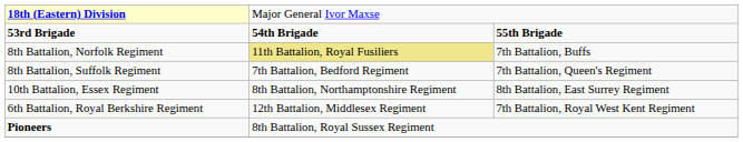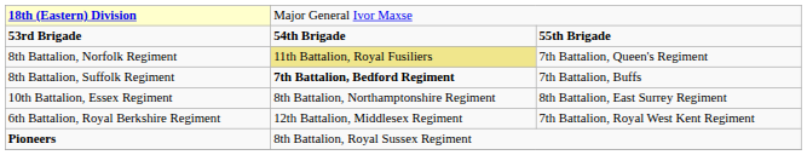8th Battalion, Norfolk Regiment | column 3: 7th Battalion, Buffs -> 7th Battalion, Queen's Regiment
8th Battalion, Suffolk Regiment | column 2: normal -> bold
8th Battalion, Suffolk Regiment | column 3: 7th Battalion, Queen's Regiment -> 7th Battalion, Buffs
